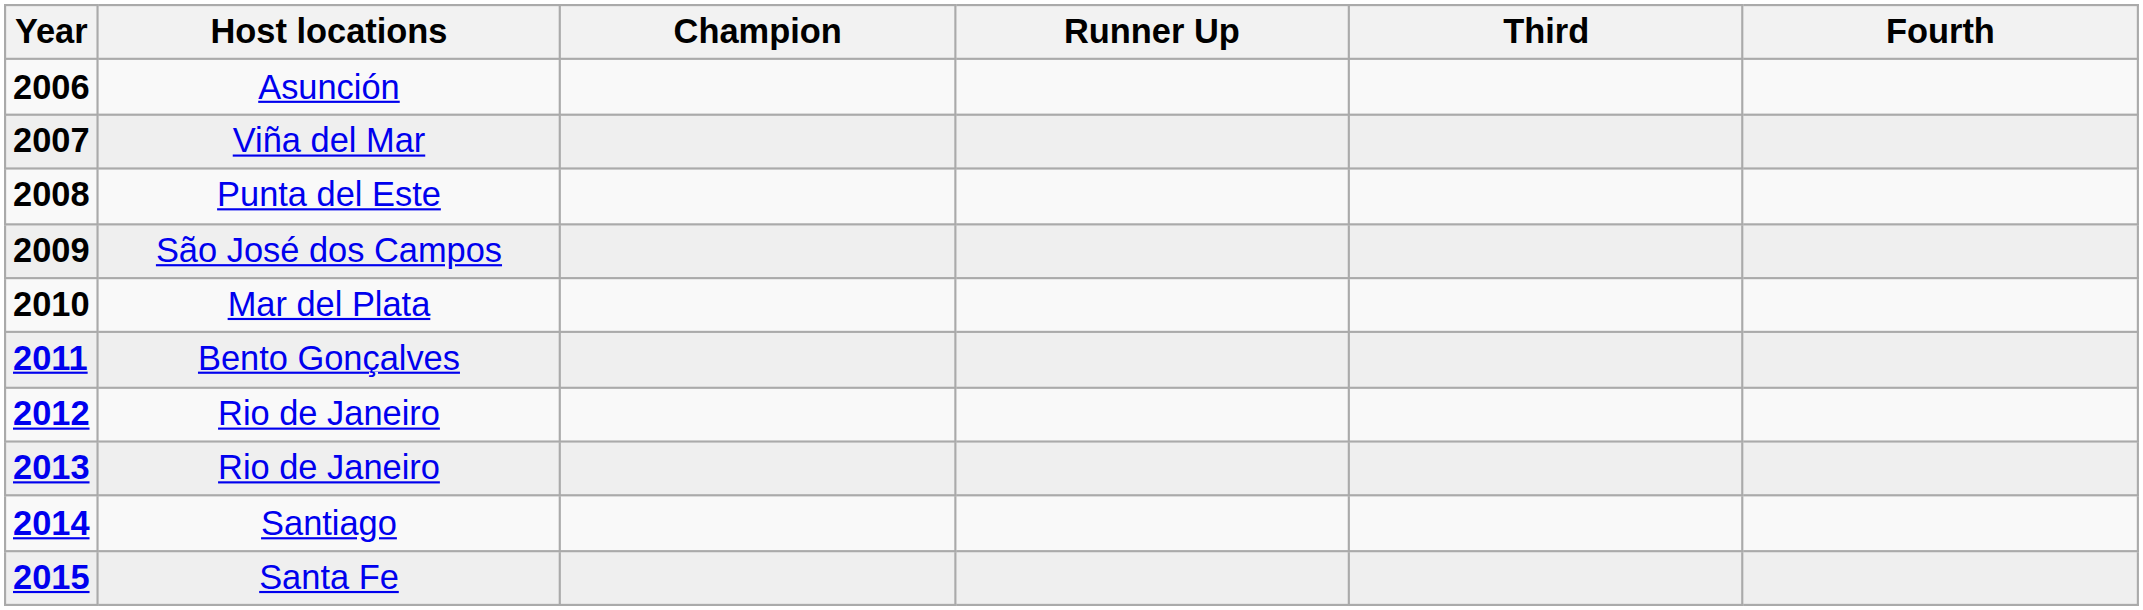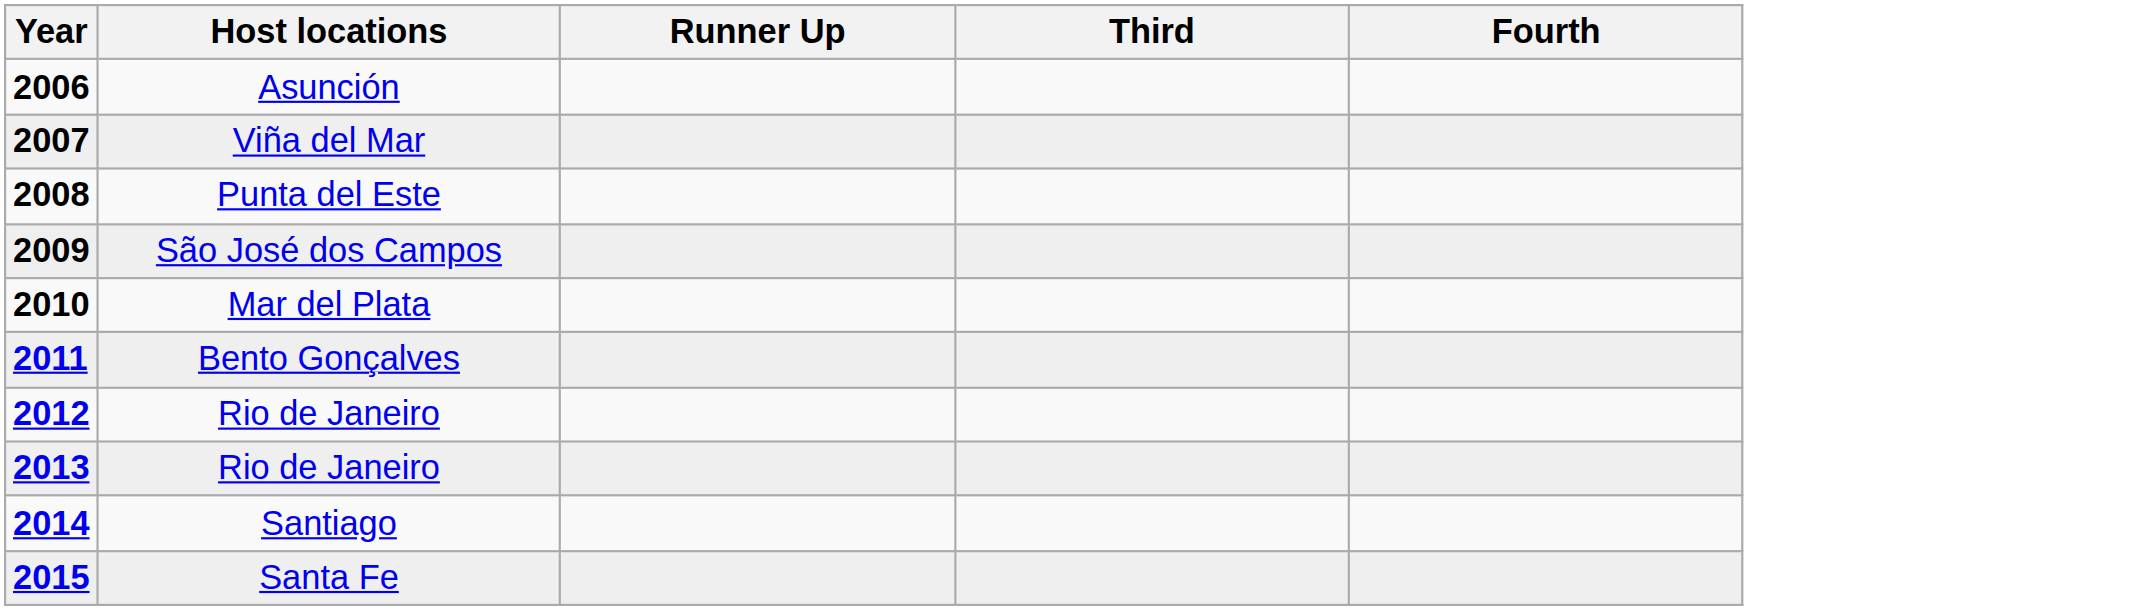- column: Champion
